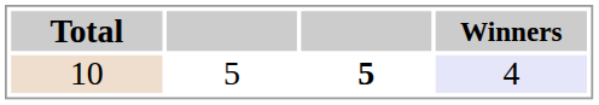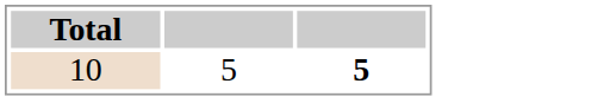- column: Winners | 4
